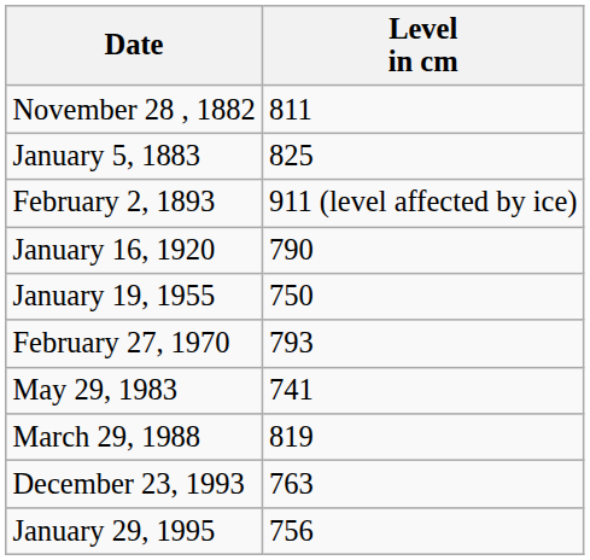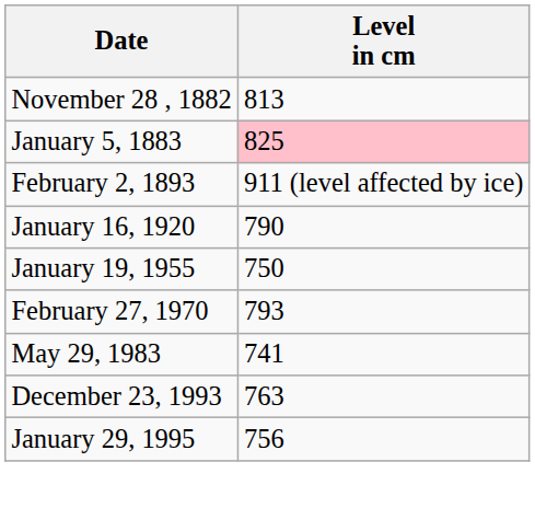November 28 , 1882 | Level in cm: 811 -> 813
January 5, 1883 | Level in cm: no background -> pink background
- row: March 29, 1988 | 819
